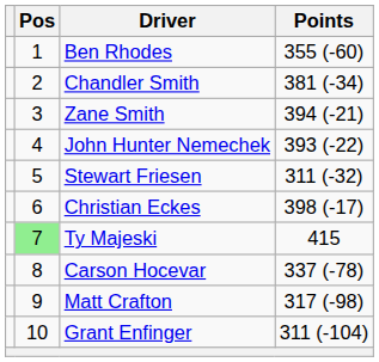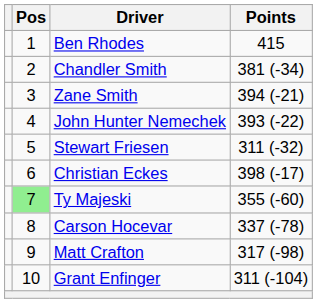Ben Rhodes | Points: 355 (-60) -> 415
Ty Majeski | Points: 415 -> 355 (-60)
